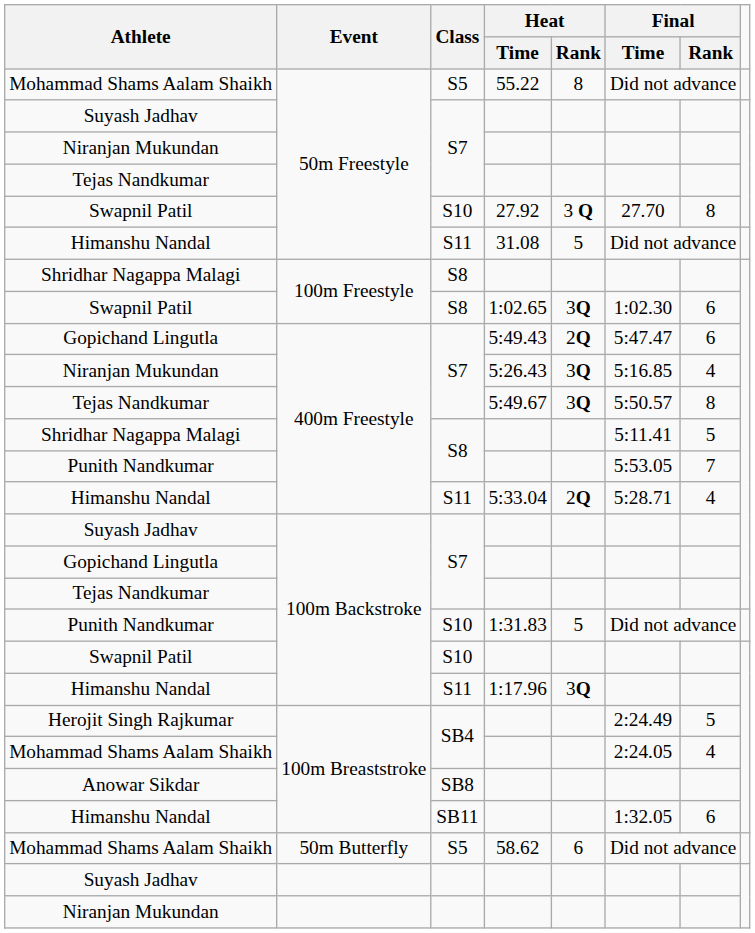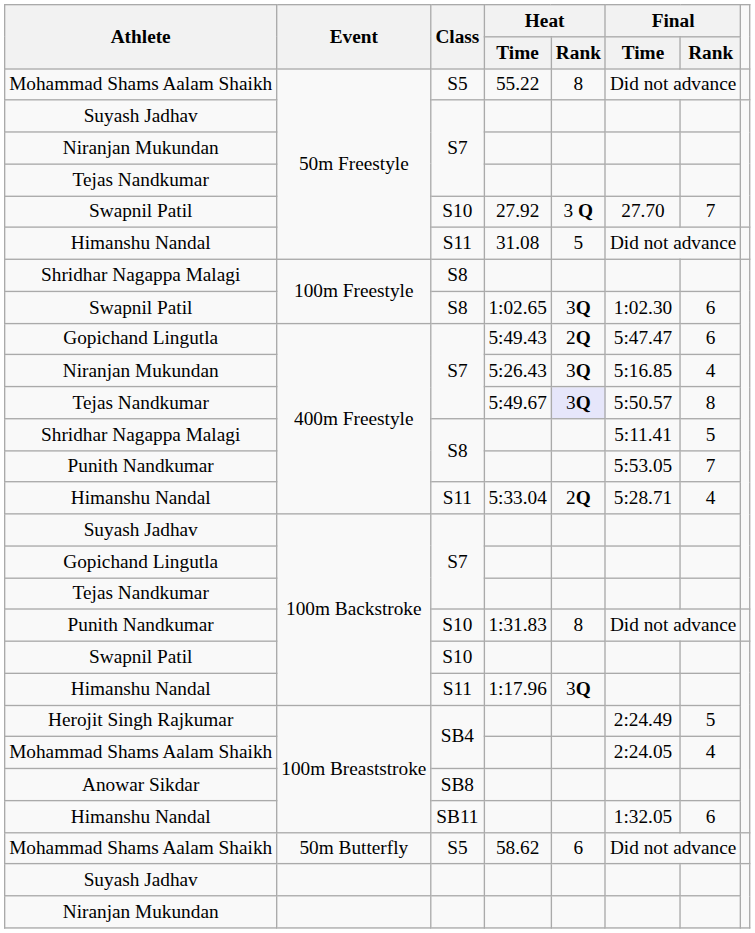27.92 | Final / Rank: 8 -> 7
5:49.67 | Heat / Rank: no background -> lavender background
1:31.83 | Heat / Rank: 5 -> 8
